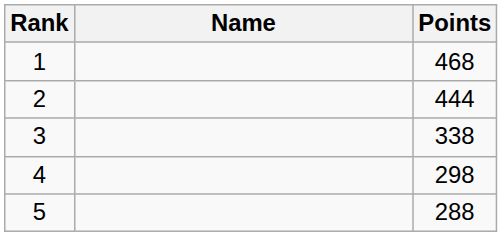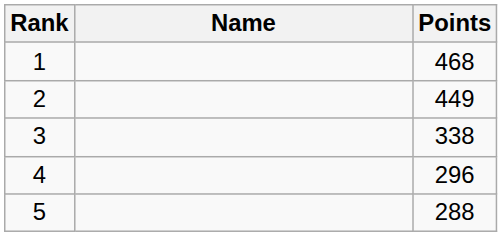2 | Points: 444 -> 449
4 | Points: 298 -> 296
